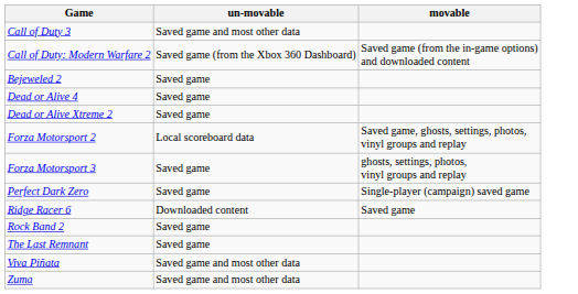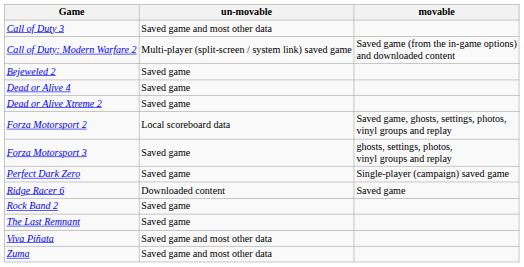Call of Duty: Modern Warfare 2 | un-movable: Saved game (from the Xbox 360 Dashboard) -> Multi-player (split-screen / system link) saved game
